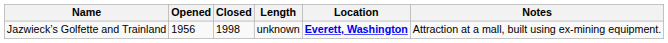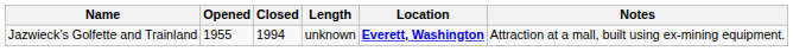Jazwieck’s Golfette and Trainland | Opened: 1956 -> 1955
Jazwieck’s Golfette and Trainland | Closed: 1998 -> 1994
